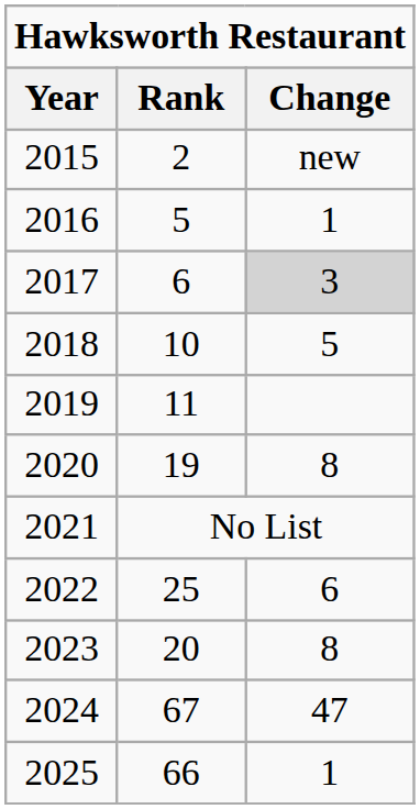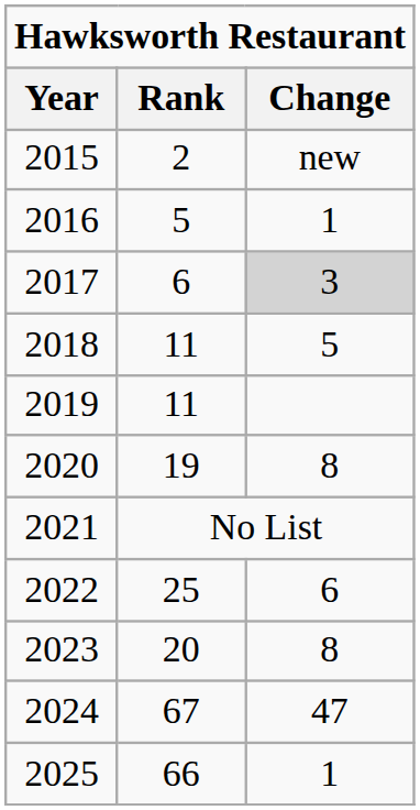2018 | Rank: 10 -> 11
